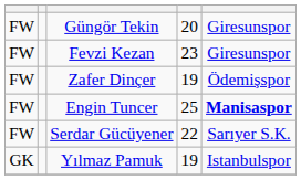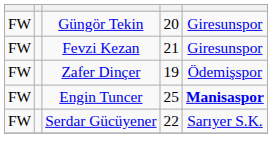Fevzi Kezan | column 4: 23 -> 21
- row: GK | Yılmaz Pamuk | 19 | Istanbulspor
